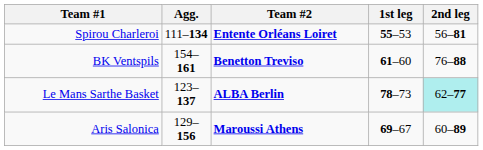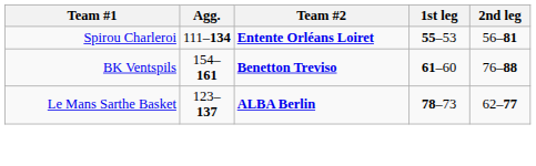Le Mans Sarthe Basket | 2nd leg: paleturquoise background -> no background
- row: Aris Salonica | 129–156 | Maroussi Athens | 69–67 | 60–89
